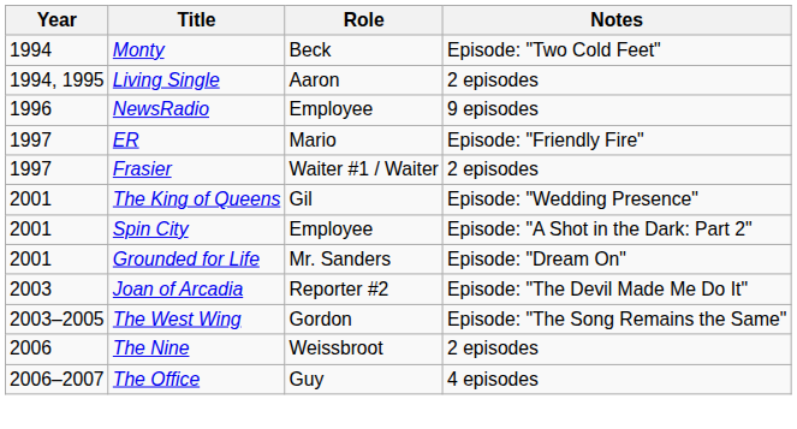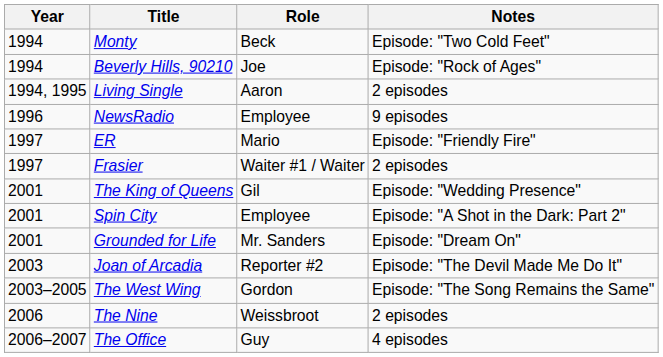+ row: 1994 | Beverly Hills, 90210 | Joe | Episode: "Rock of Ages"
